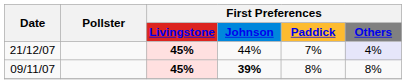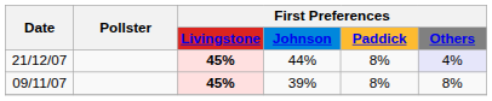21/12/07 | First Preferences / Paddick: 7% -> 8%
09/11/07 | First Preferences / Johnson: bold -> normal
